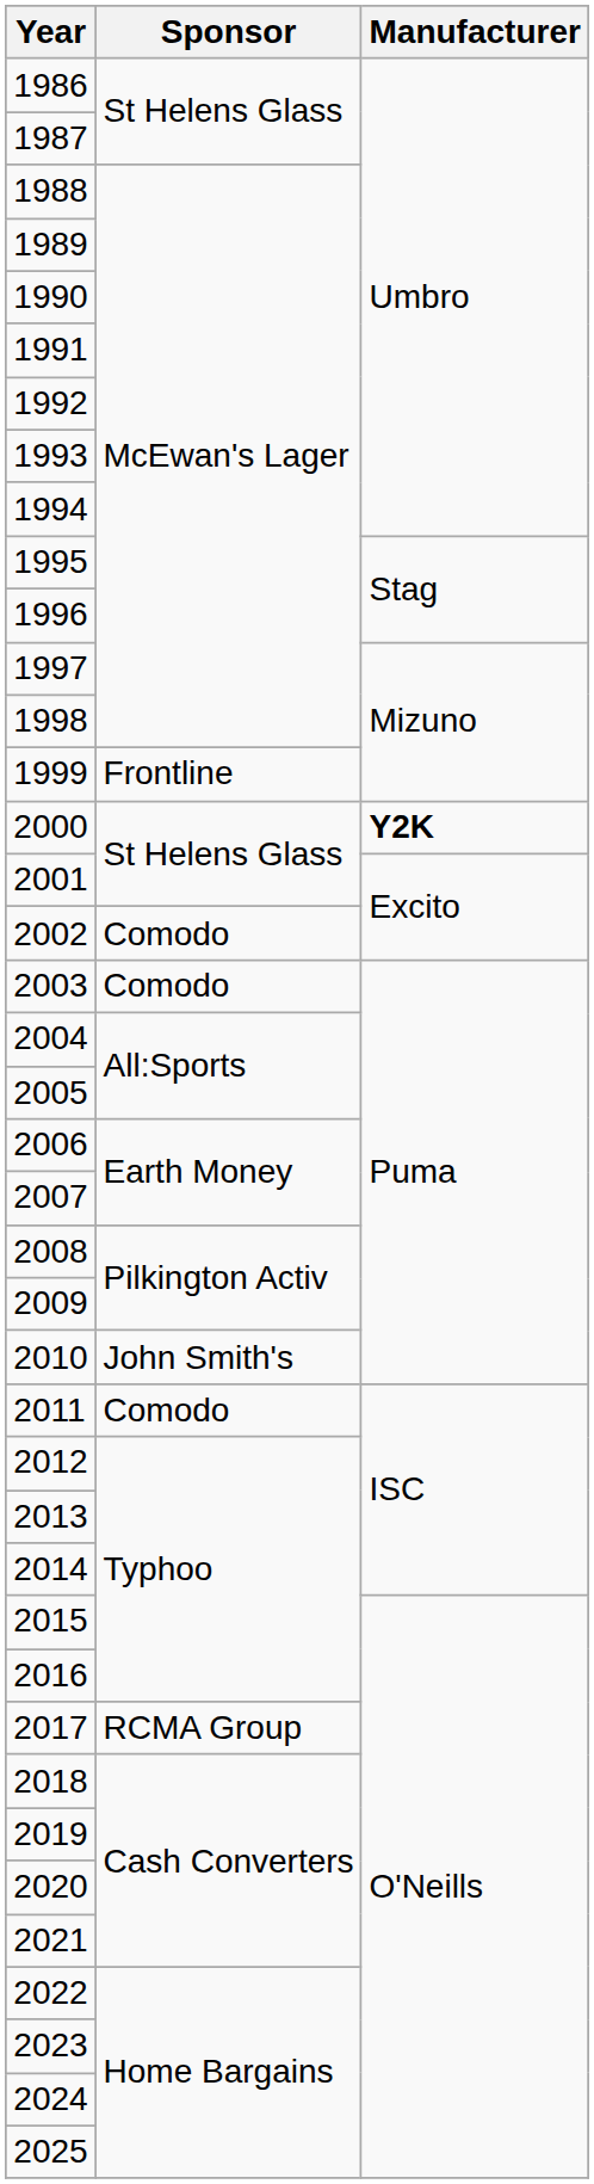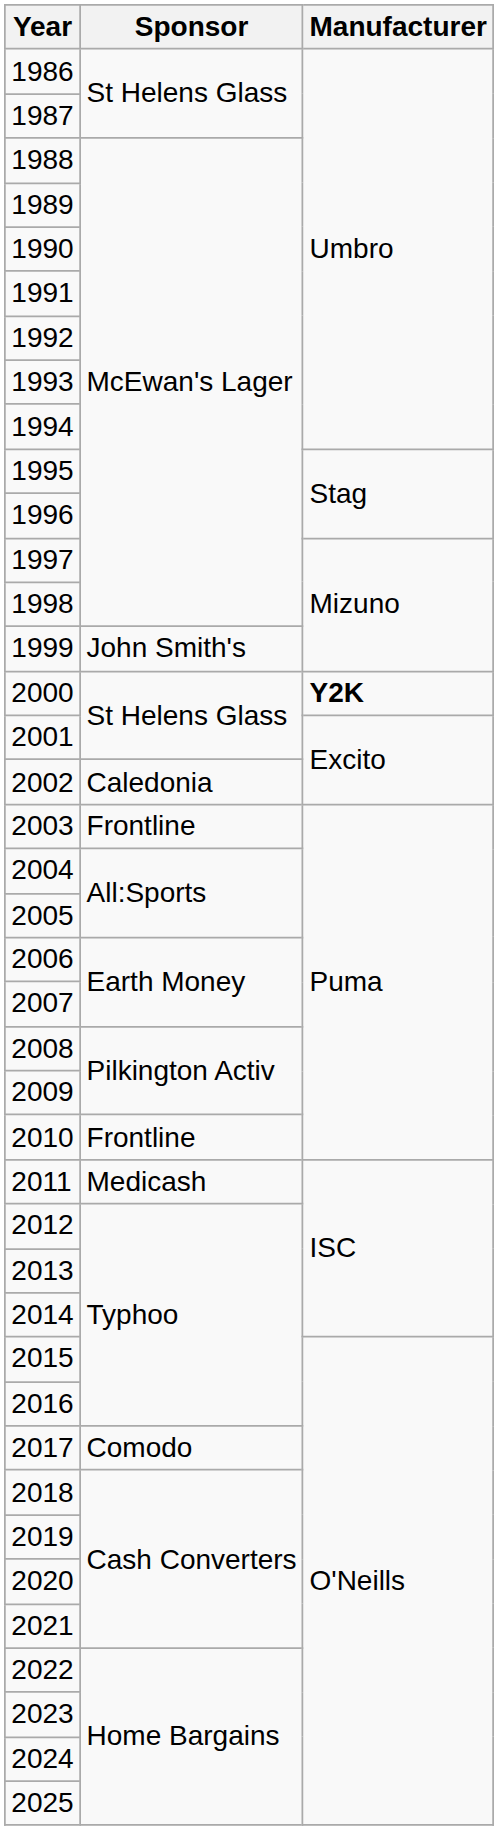1999 | Sponsor: Frontline -> John Smith's
2002 | Sponsor: Comodo -> Caledonia
2003 | Sponsor: Comodo -> Frontline
2010 | Sponsor: John Smith's -> Frontline
2011 | Sponsor: Comodo -> Medicash
2017 | Sponsor: RCMA Group -> Comodo
